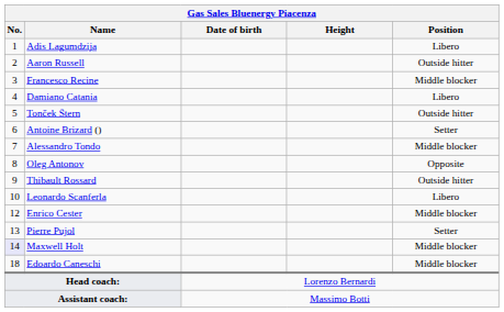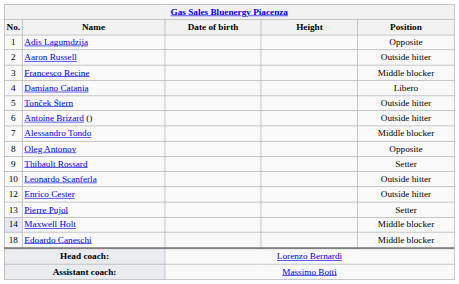Adis Lagumdzija | Position: Libero -> Opposite
Antoine Brizard () | Position: Setter -> Outside hitter
Thibault Rossard | Position: Outside hitter -> Setter
Leonardo Scanferla | Position: Libero -> Outside hitter
Enrico Cester | Position: Middle blocker -> Outside hitter
